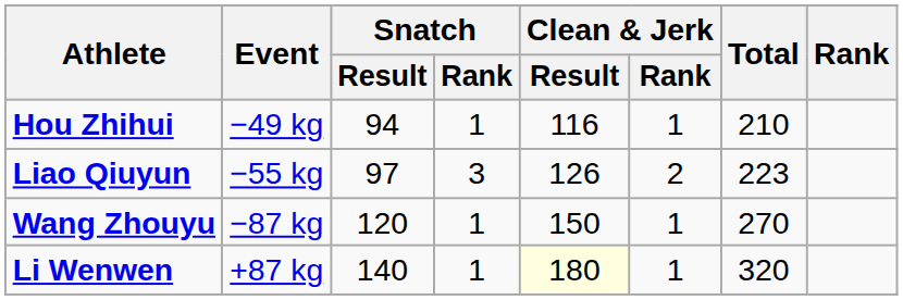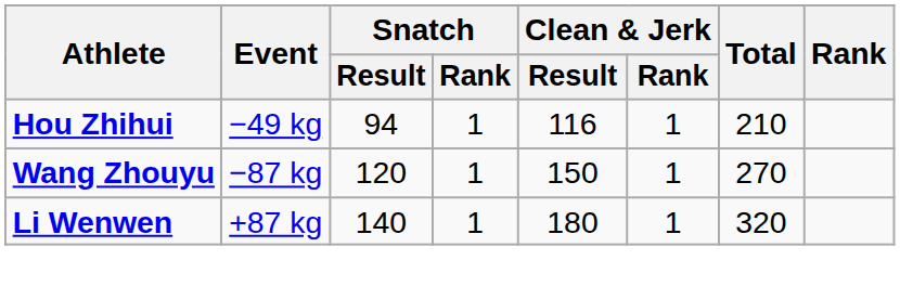- row: Liao Qiuyun | −55 kg | 97 | 3 | 126 | 2 | 223
Li Wenwen | Clean & Jerk / Result: lightyellow background -> no background
